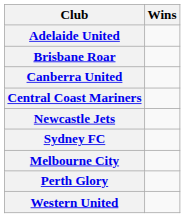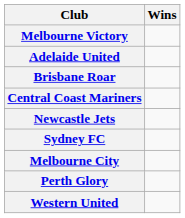+ row: Melbourne Victory
- row: Canberra United
